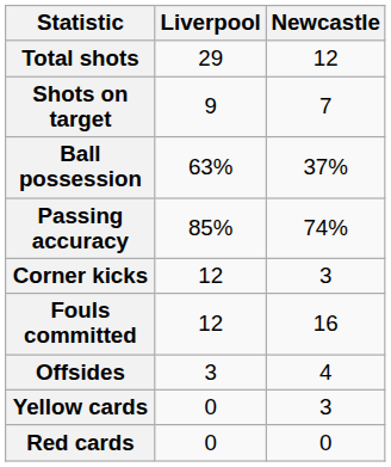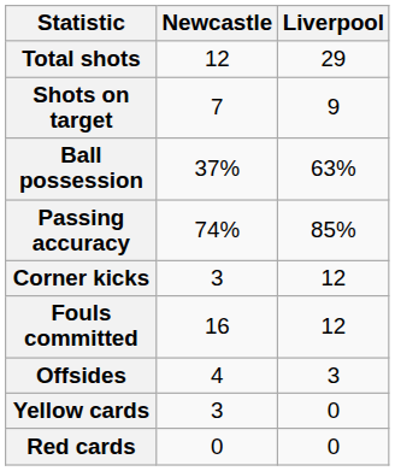columns swapped: Liverpool <-> Newcastle
